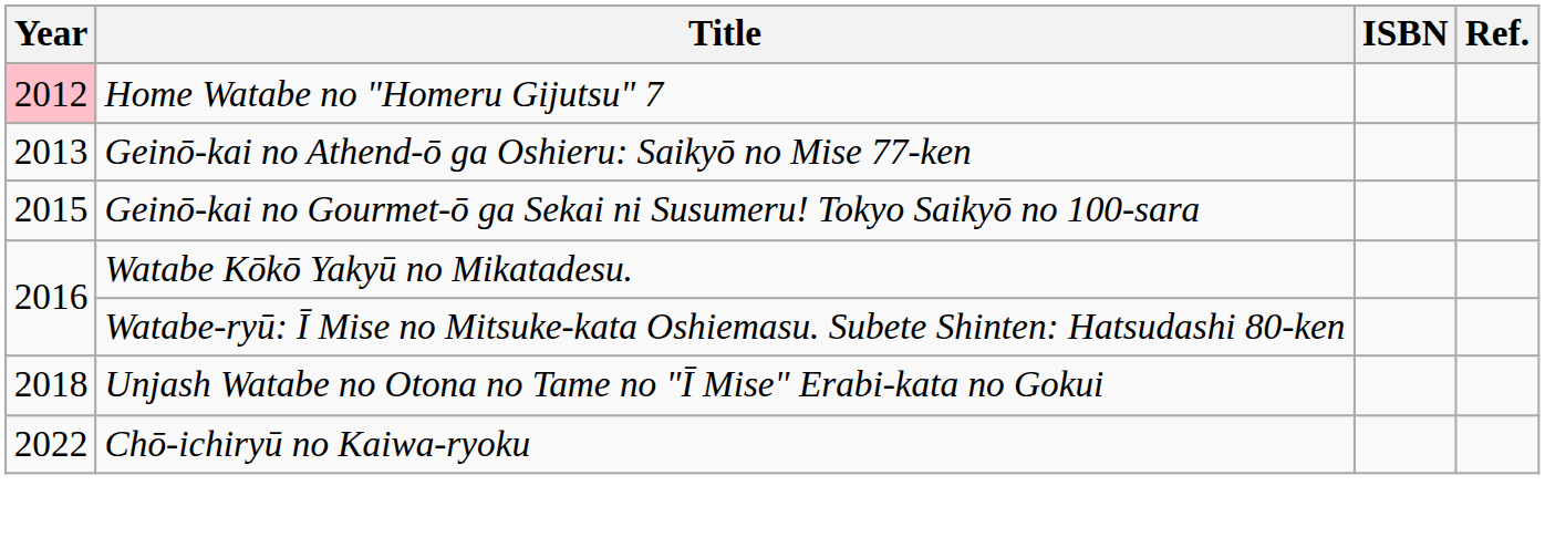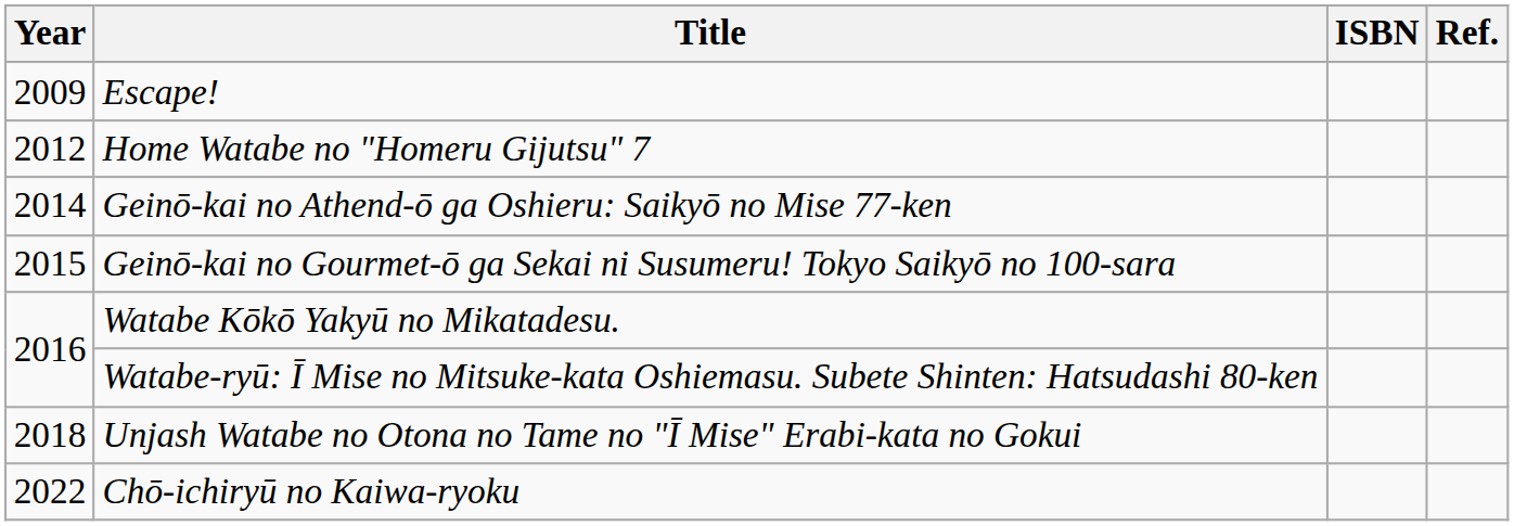+ row: 2009 | Escape!
Home Watabe no "Homeru Gijutsu" 7 | Year: pink background -> no background
Geinō-kai no Athend-ō ga Oshieru: Saikyō no Mise 77-ken | Year: 2013 -> 2014
